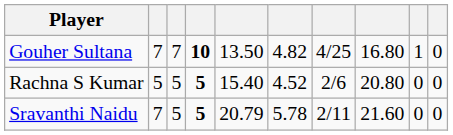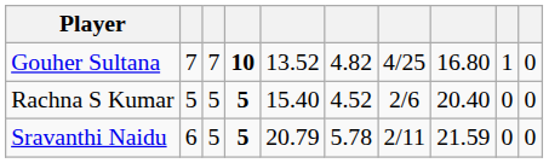Gouher Sultana | column 5: 13.50 -> 13.52
Rachna S Kumar | column 8: 20.80 -> 20.40
Sravanthi Naidu | column 2: 7 -> 6
Sravanthi Naidu | column 8: 21.60 -> 21.59
